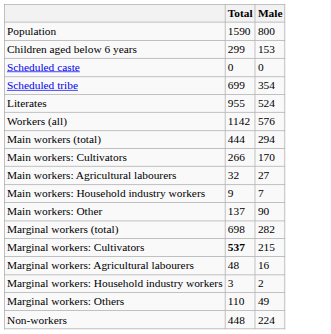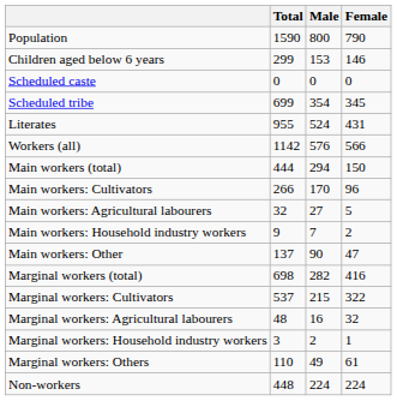+ column: Female | 790 | 146 | 0 | 345 | 431 | 566 | 150 | 96 | 5 | 2 | 47 | 416 | 322 | 32 | 1 | 61 | 224
Marginal workers: Cultivators | Total: bold -> normal
